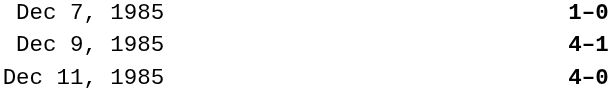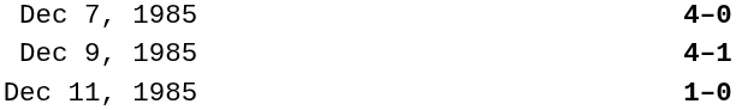Dec 7, 1985 | column 3: 1–0 -> 4–0
Dec 11, 1985 | column 3: 4–0 -> 1–0
